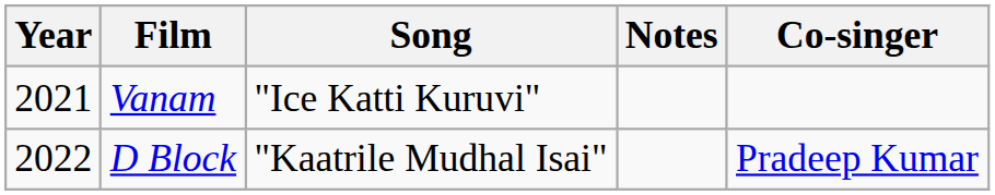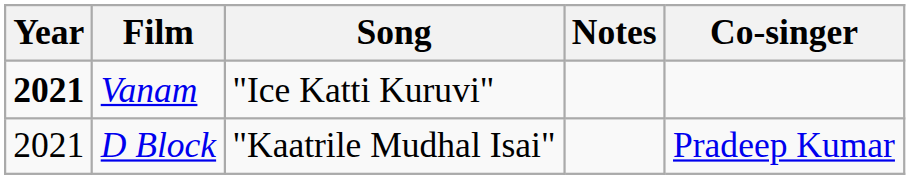Vanam | Year: normal -> bold
D Block | Year: 2022 -> 2021
